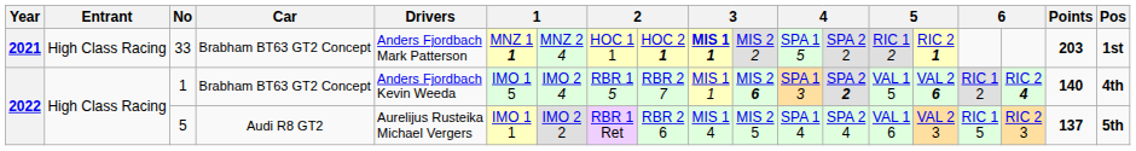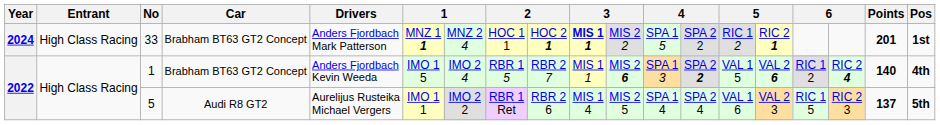33 | Year: 2021 -> 2024
33 | Points: 203 -> 201
